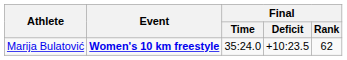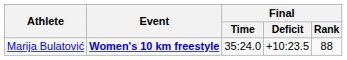Marija Bulatović | Final / Rank: 62 -> 88
